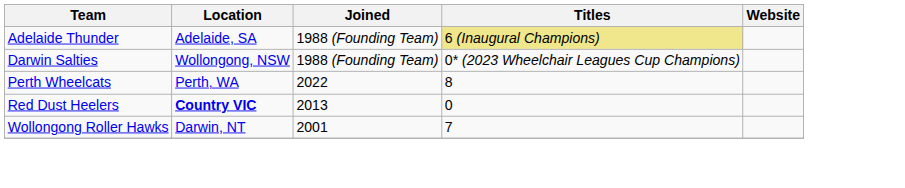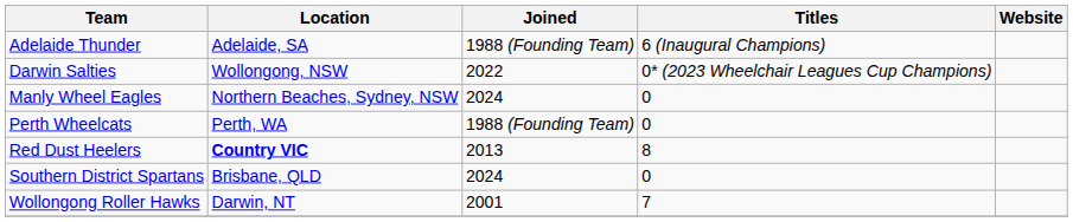Adelaide Thunder | Titles: khaki background -> no background
Darwin Salties | Joined: 1988 (Founding Team) -> 2022
+ row: Manly Wheel Eagles | Northern Beaches, Sydney, NSW | 2024 | 0
Perth Wheelcats | Joined: 2022 -> 1988 (Founding Team)
Perth Wheelcats | Titles: 8 -> 0
Red Dust Heelers | Titles: 0 -> 8
+ row: Southern District Spartans | Brisbane, QLD | 2024 | 0
